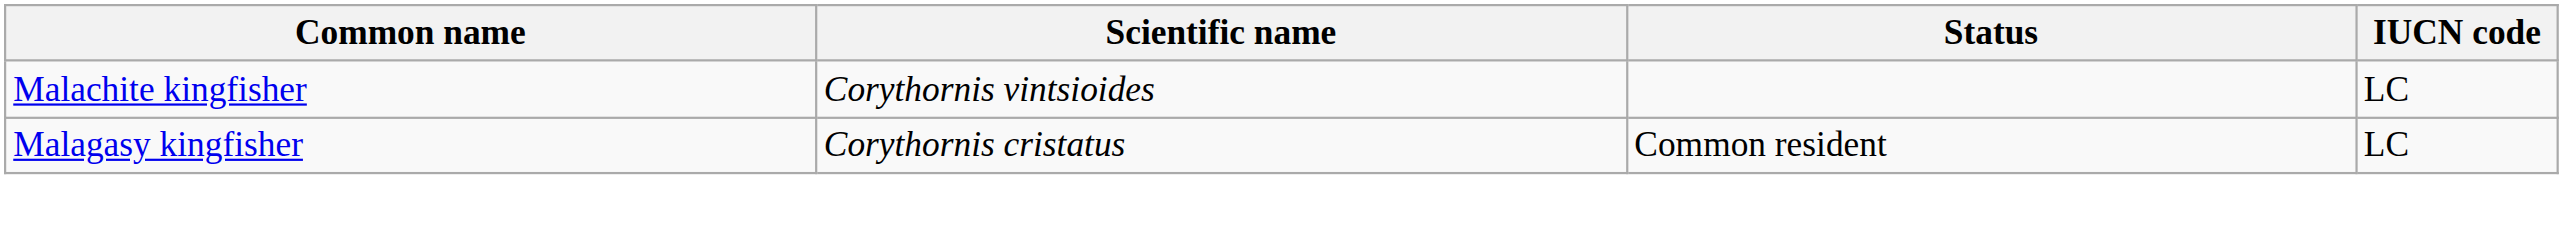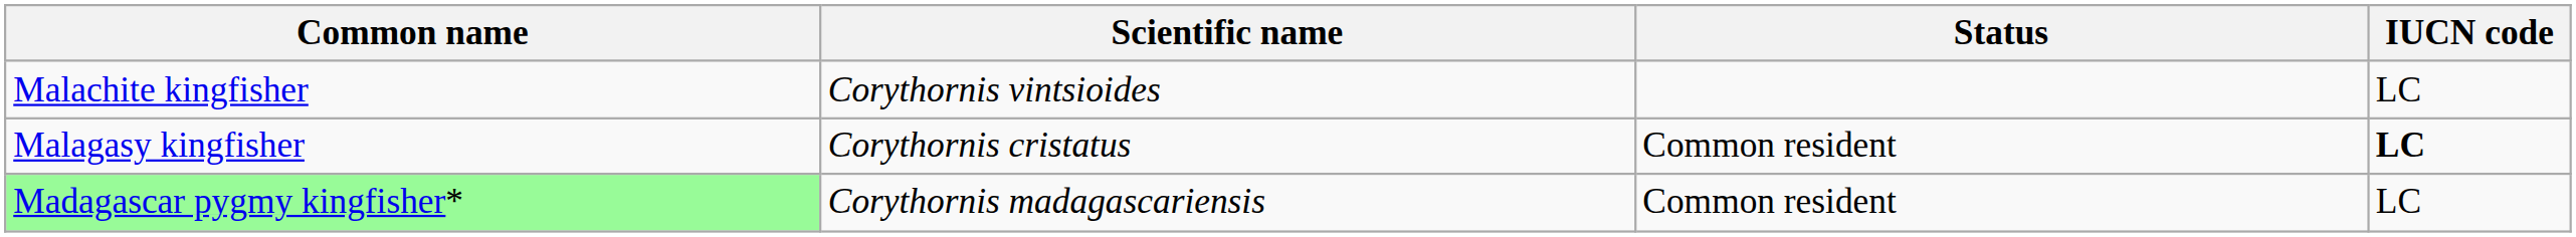Malagasy kingfisher | IUCN code: normal -> bold
+ row: Madagascar pygmy kingfisher* | Corythornis madagascariensis | Common resident | LC
